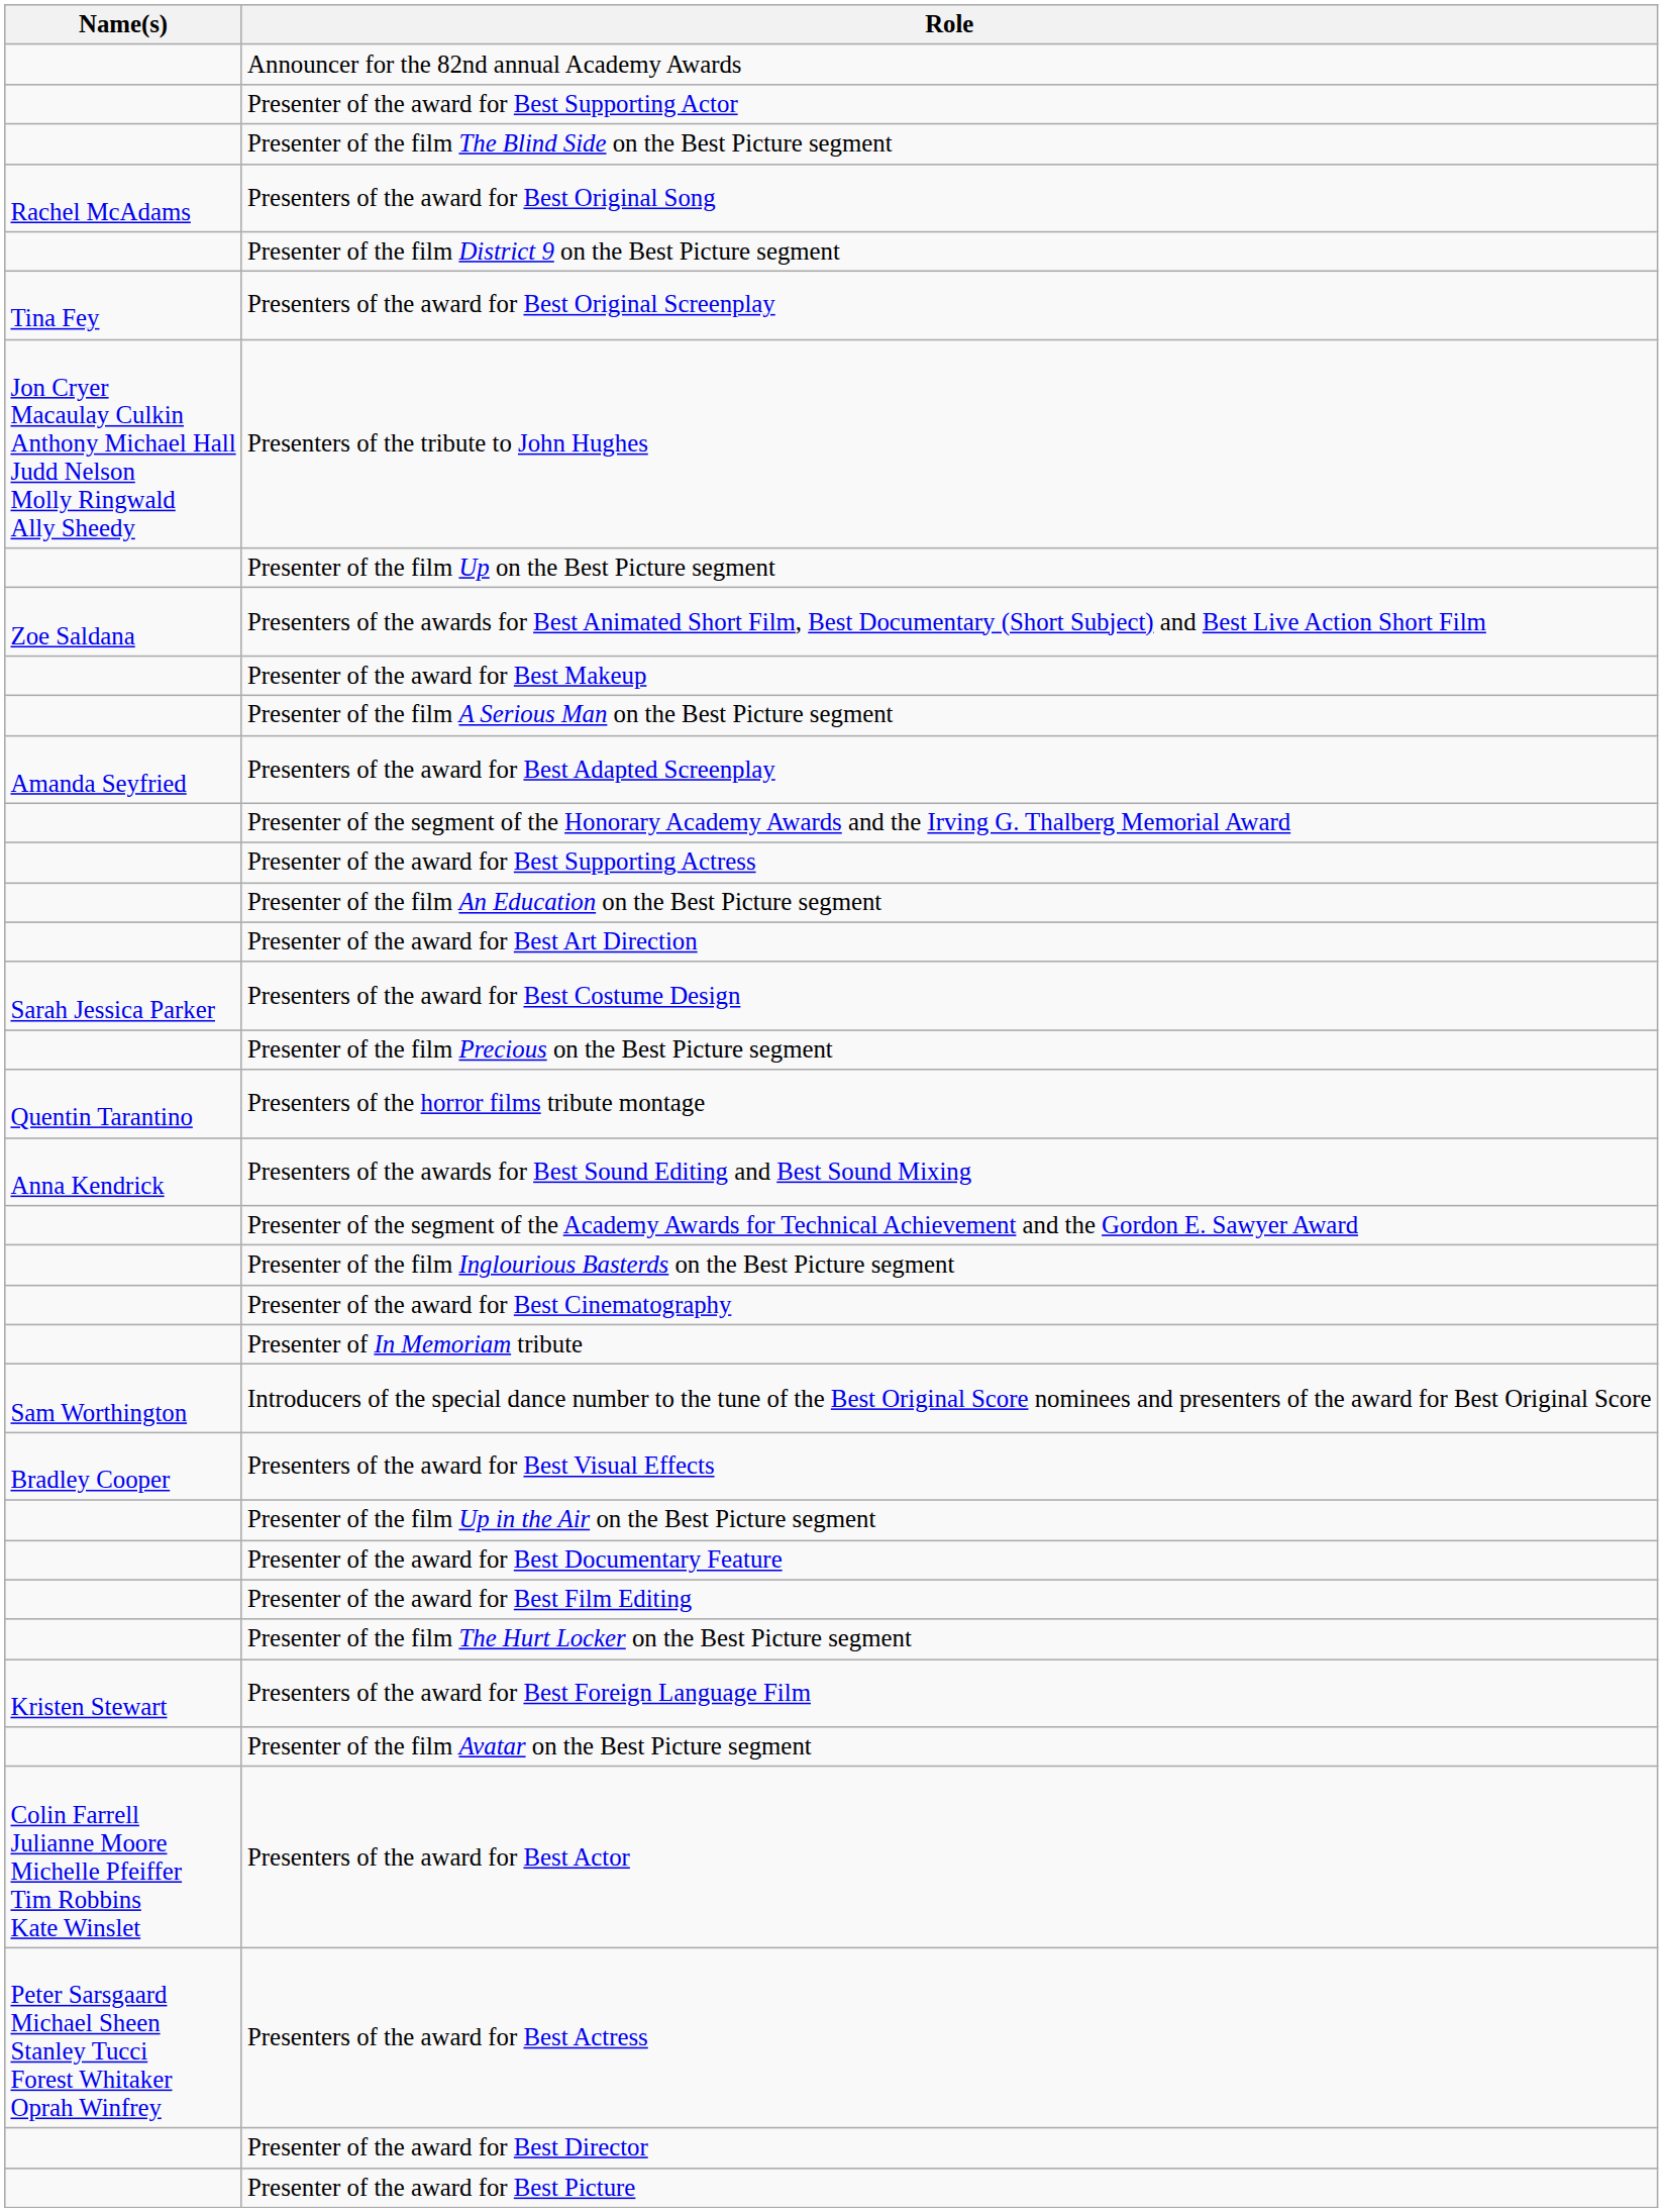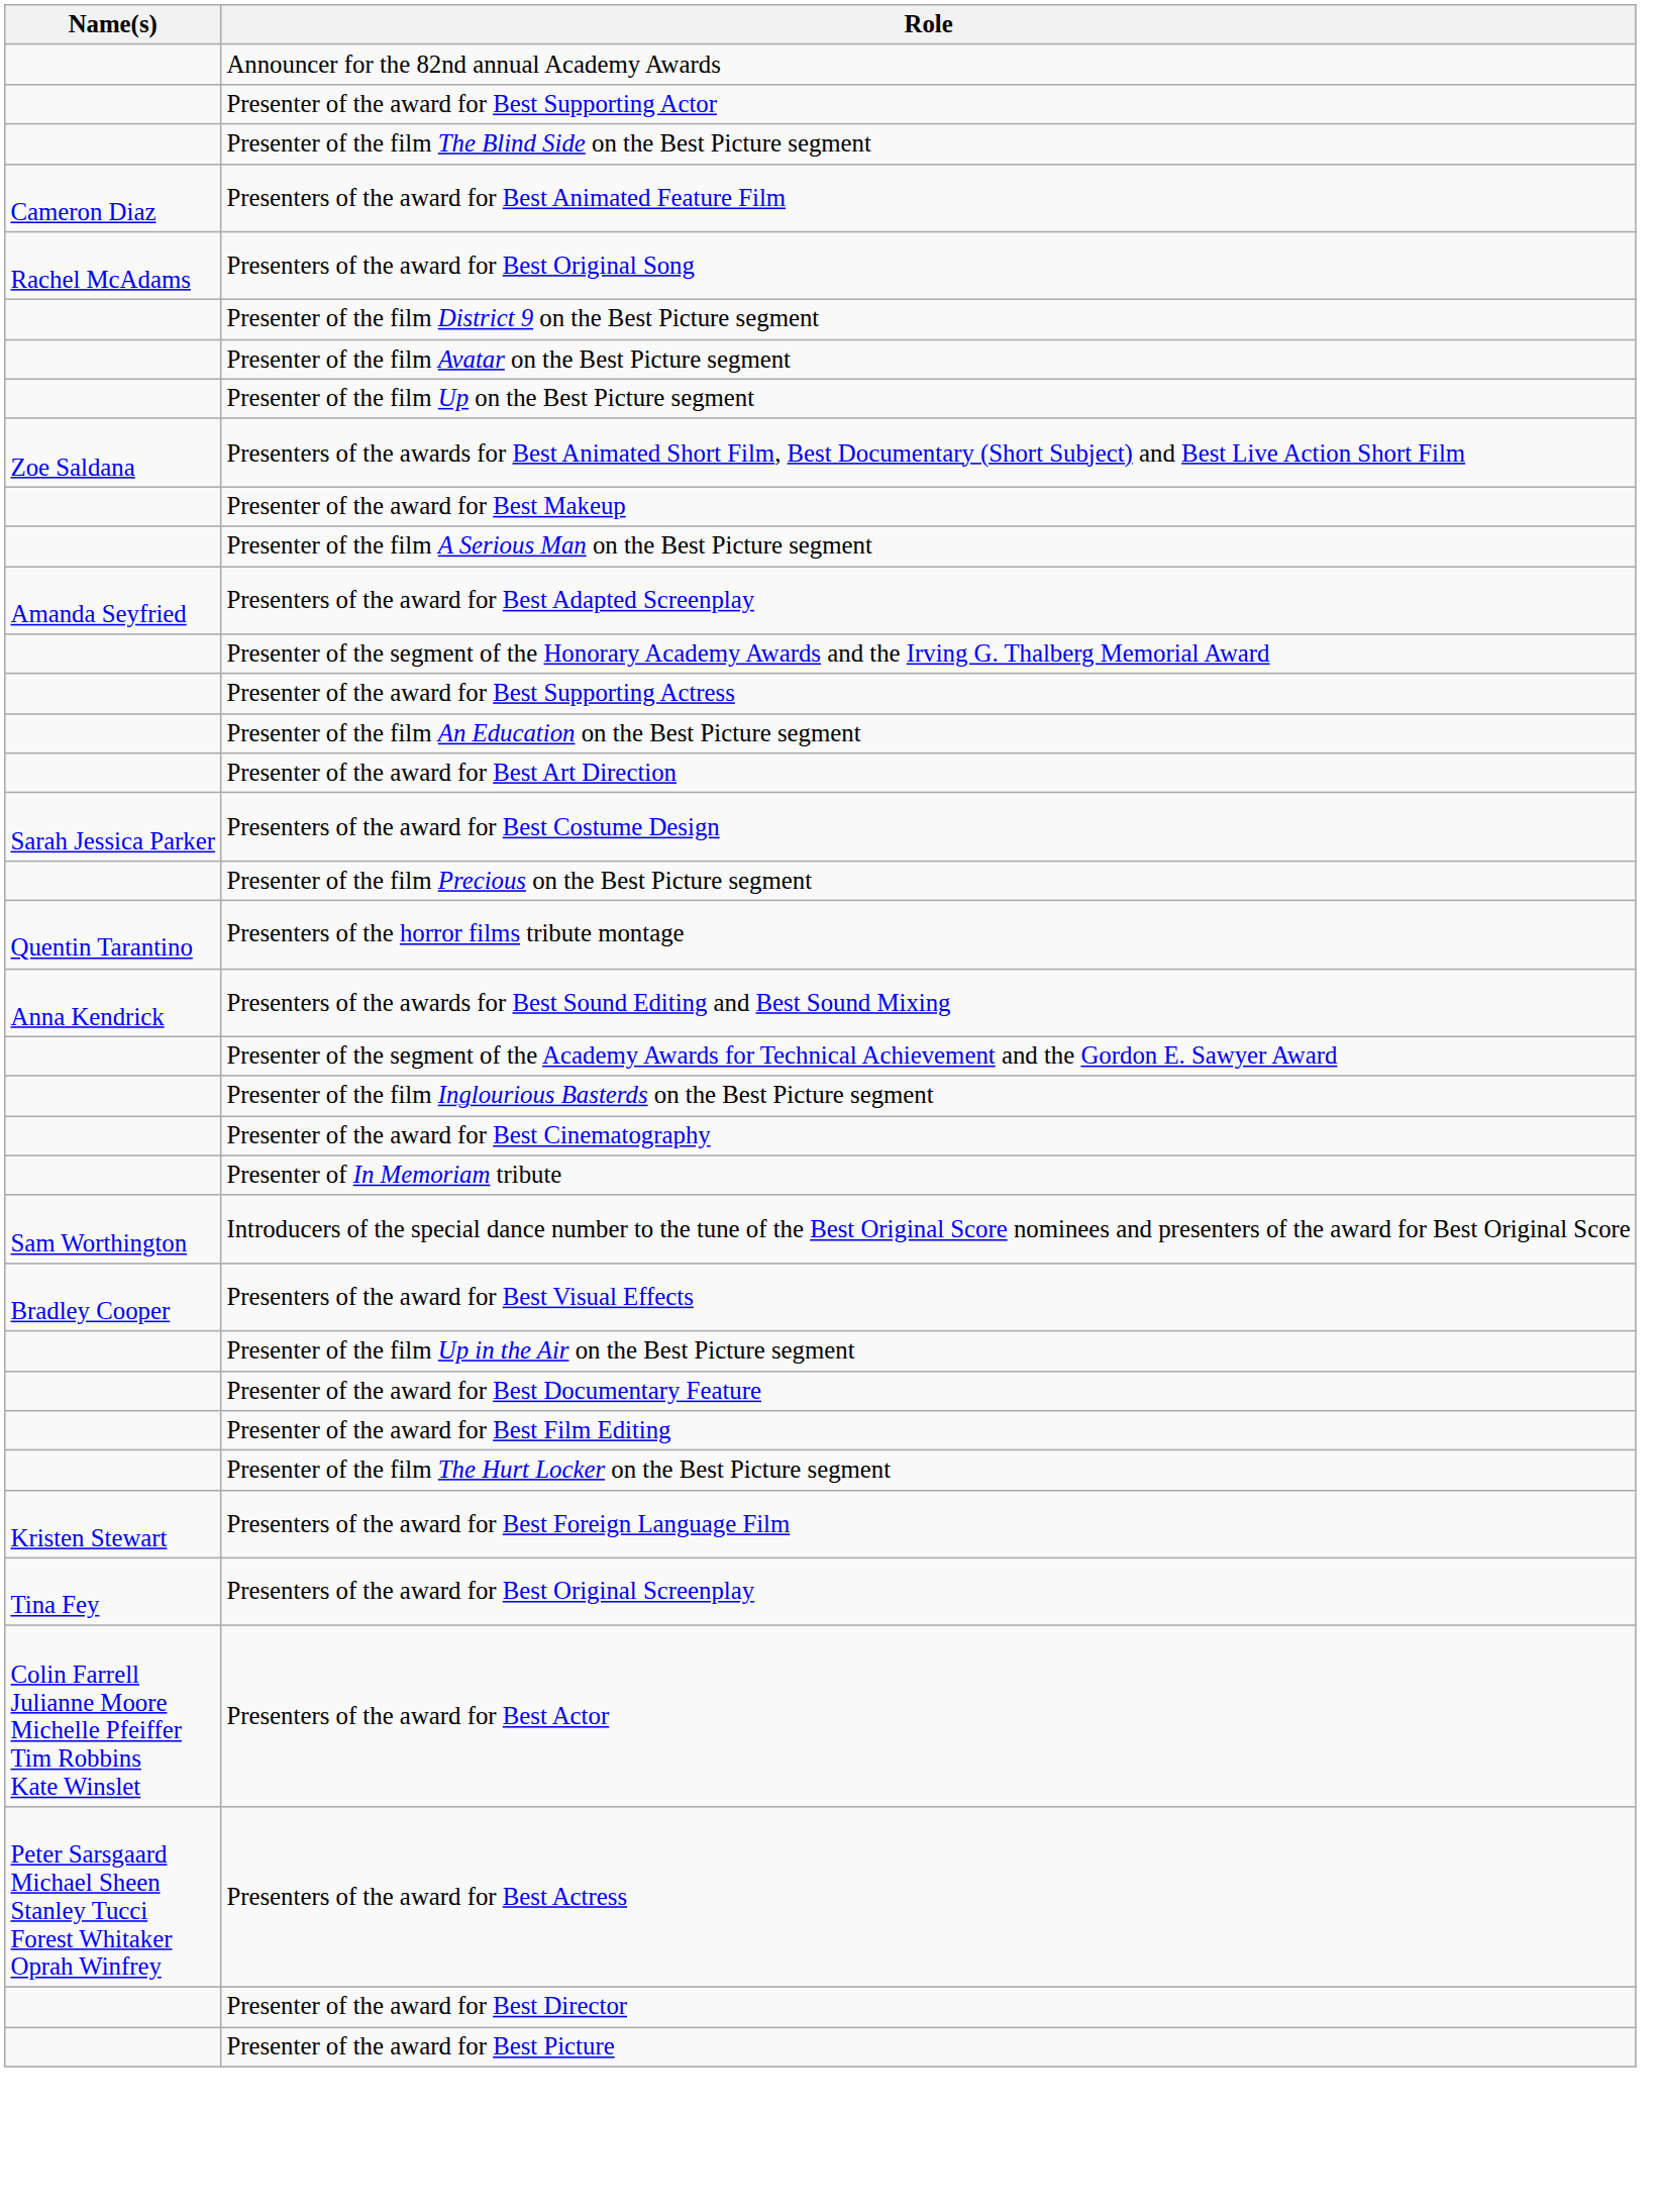+ row: Cameron Diaz | Presenters of the award for Best Animated Feature Film
rows swapped: Presenters of the award for Best Original Screenplay <-> Presenter of the film Avatar on the Best Picture segment
- row: Jon Cryer Macaulay Culkin Anthony Michael Hall Judd Nelson Molly Ringwald Ally Sheedy | Presenters of the tribute to John Hughes
